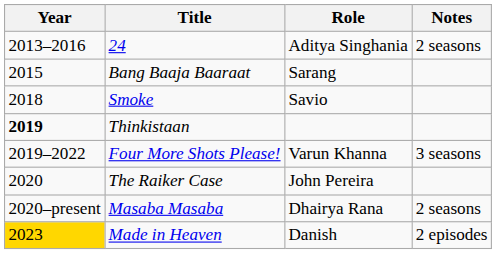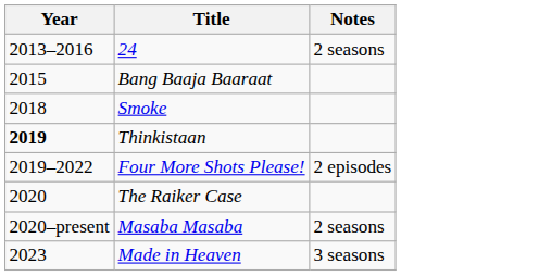- column: Role | Aditya Singhania | Sarang | Savio | Varun Khanna | John Pereira | Dhairya Rana | Danish
Four More Shots Please! | Notes: 3 seasons -> 2 episodes
Made in Heaven | Year: gold background -> no background
Made in Heaven | Notes: 2 episodes -> 3 seasons
